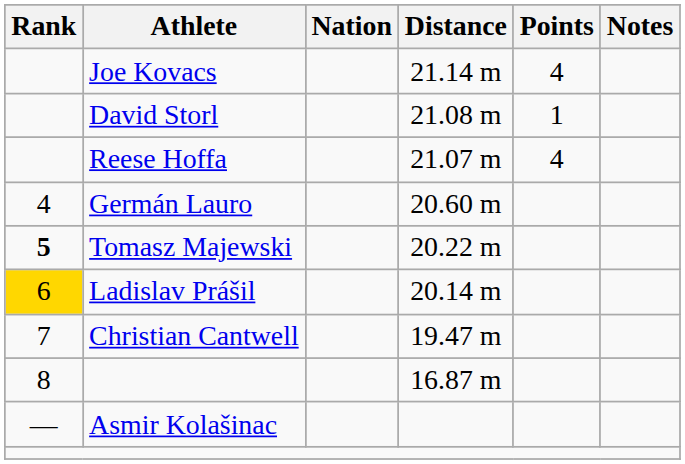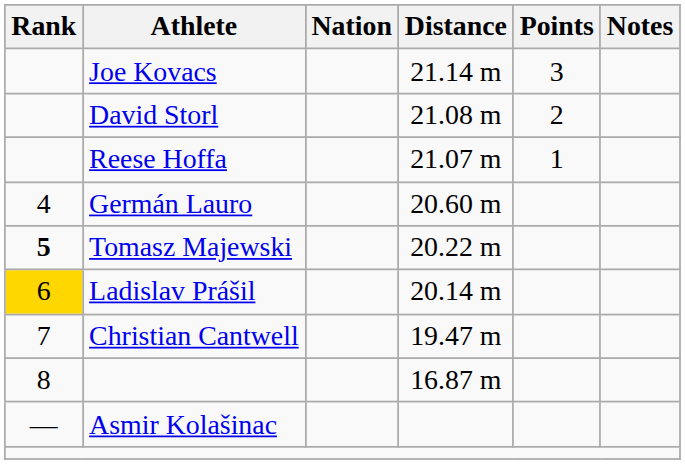Joe Kovacs | Points: 4 -> 3
David Storl | Points: 1 -> 2
Reese Hoffa | Points: 4 -> 1
